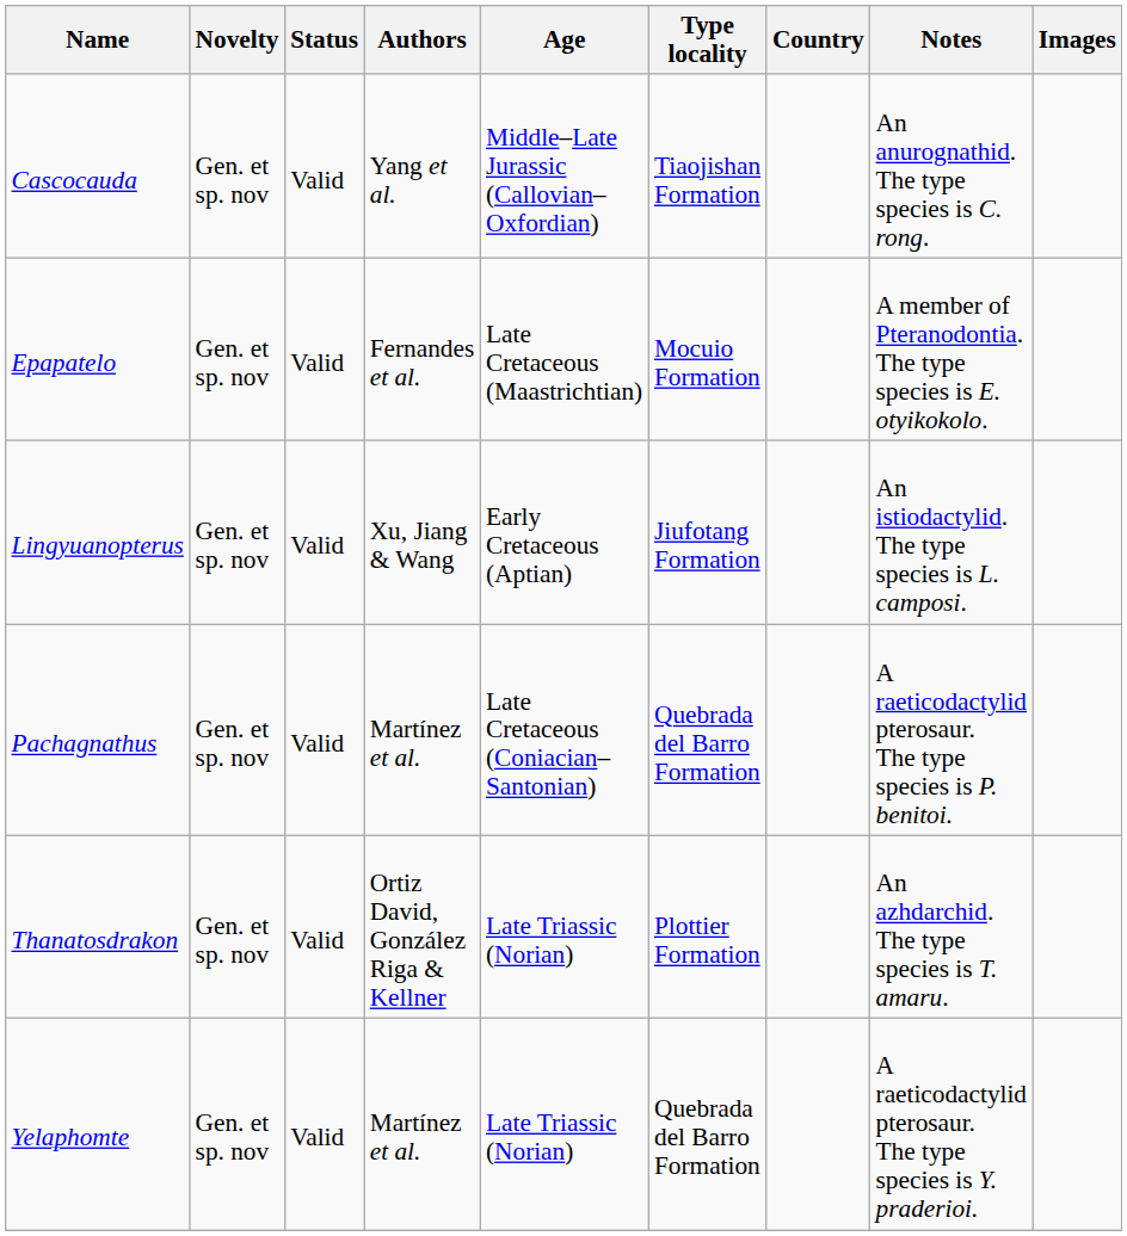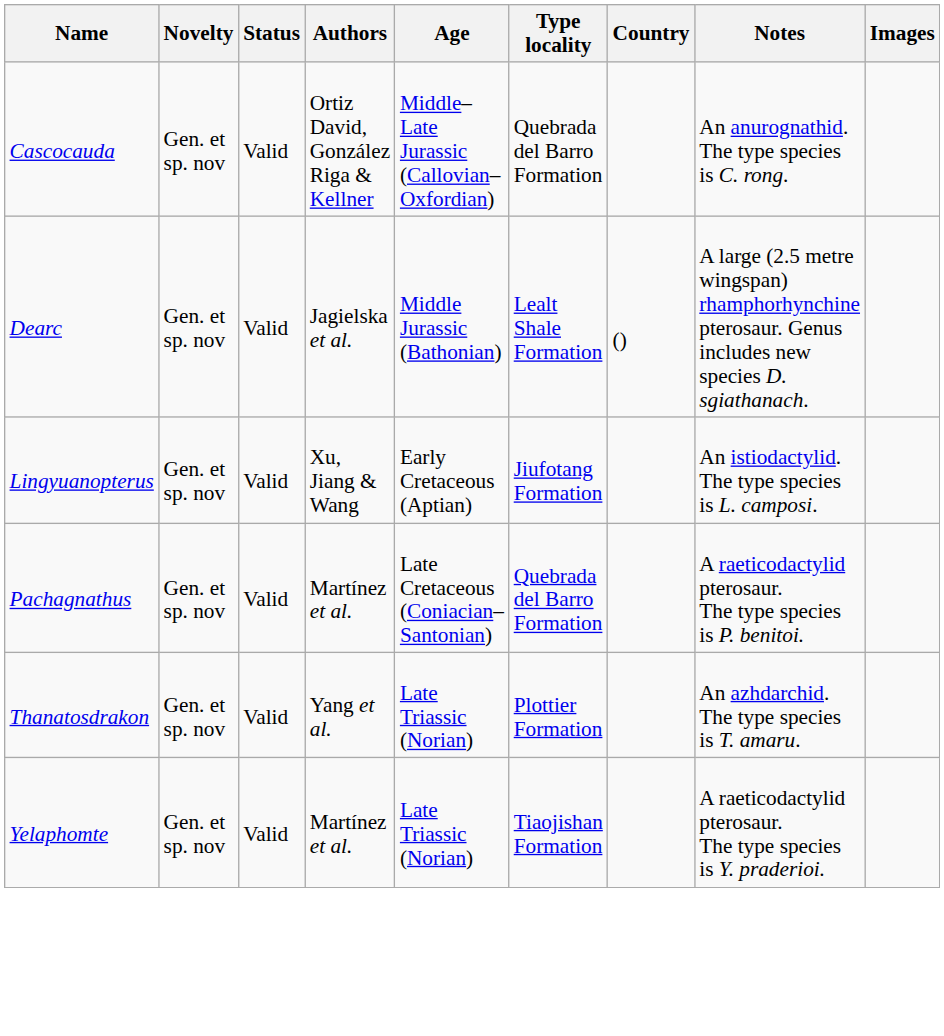Cascocauda | Authors: Yang et al. -> Ortiz David, González Riga & Kellner
Cascocauda | Type locality: Tiaojishan Formation -> Quebrada del Barro Formation
+ row: Dearc | Gen. et sp. nov | Valid | Jagielska et al. | Middle Jurassic (Bathonian) | Lealt Shale Formation | () | A large (2.5 metre wingspan) rhamphorhynchine pterosaur. Genus includes new species D. sgiathanach.
- row: Epapatelo | Gen. et sp. nov | Valid | Fernandes et al. | Late Cretaceous (Maastrichtian) | Mocuio Formation | A member of Pteranodontia. The type species is E. otyikokolo.
Thanatosdrakon | Authors: Ortiz David, González Riga & Kellner -> Yang et al.
Yelaphomte | Type locality: Quebrada del Barro Formation -> Tiaojishan Formation
